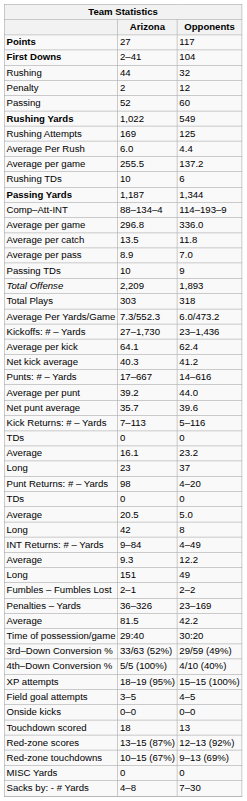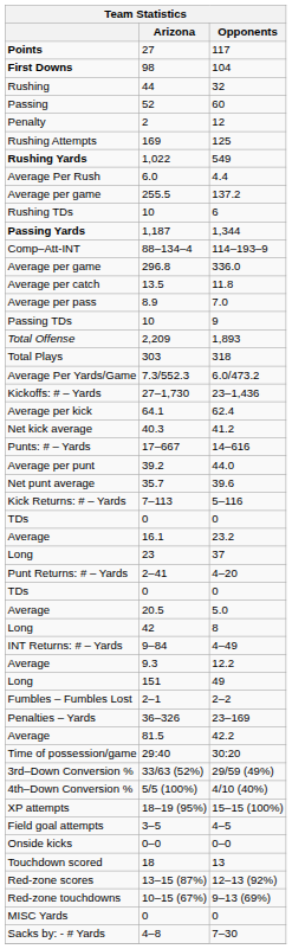104 | Arizona: 2–41 -> 98
rows swapped: 60 <-> 12
rows swapped: 549 <-> 125
4–20 | Arizona: 98 -> 2–41
